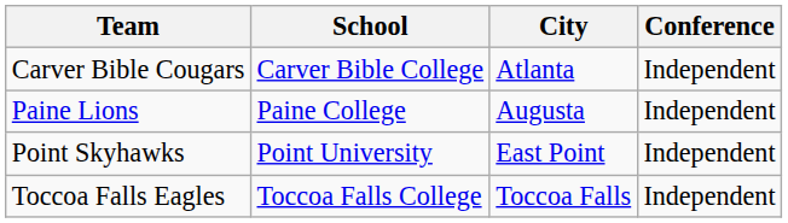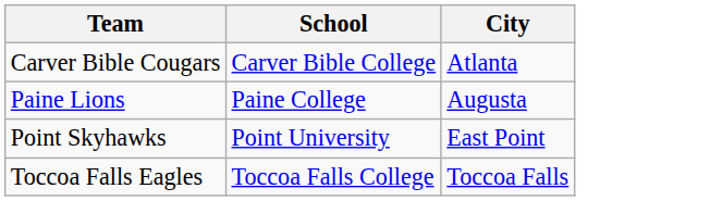- column: Conference | Independent | Independent | Independent | Independent
